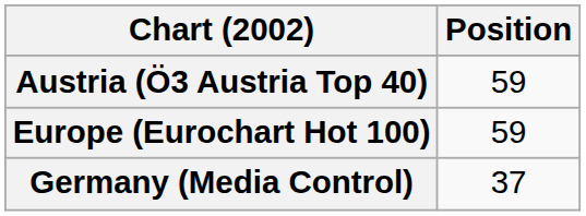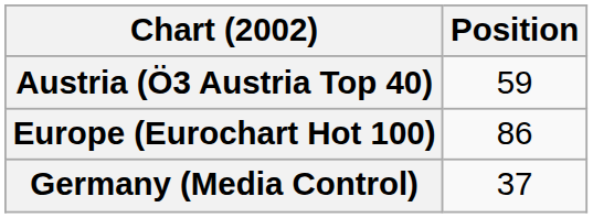Europe (Eurochart Hot 100) | Position: 59 -> 86
